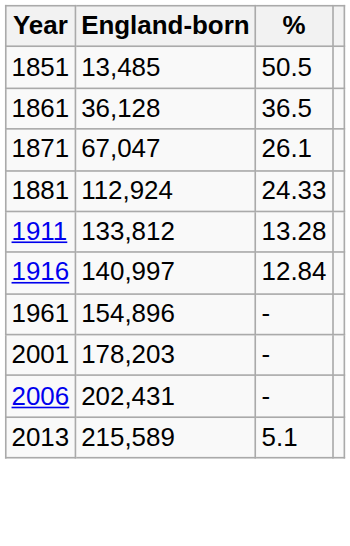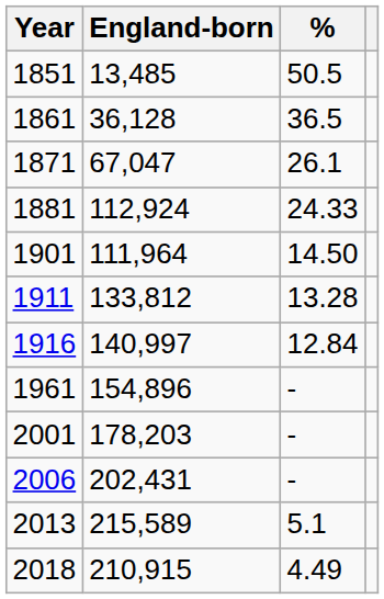+ row: 1901 | 111,964 | 14.50
+ row: 2018 | 210,915 | 4.49
